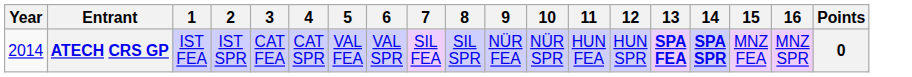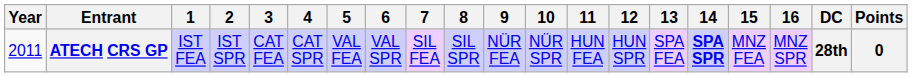+ column: DC | 28th
ATECH CRS GP | Year: 2014 -> 2011
ATECH CRS GP | 13: bold -> normal
